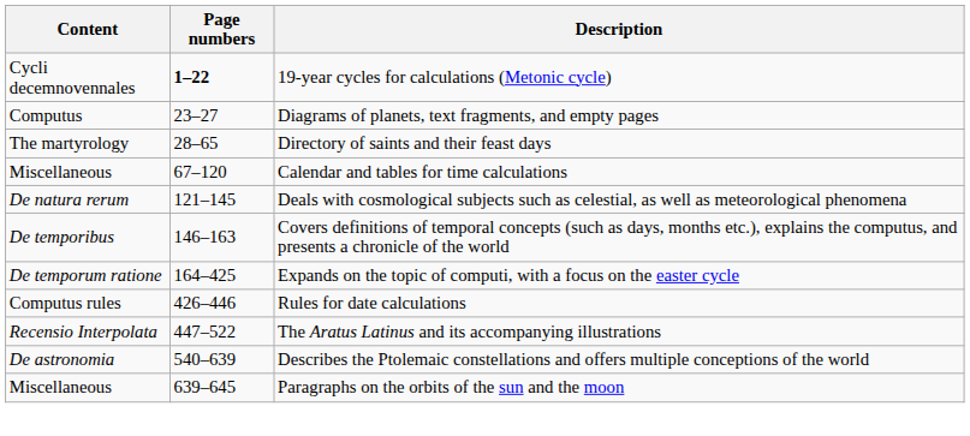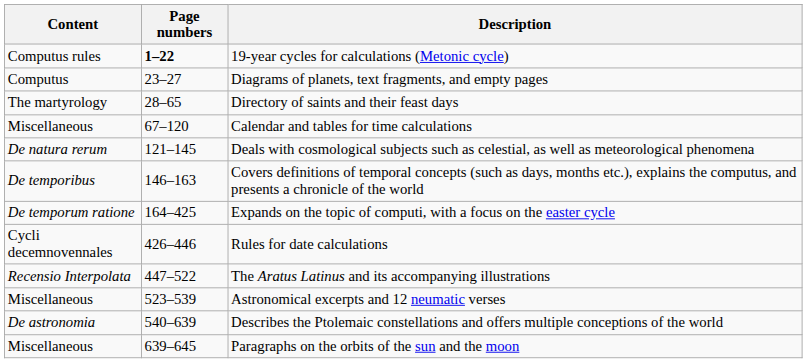19-year cycles for calculations (Metonic cycle) | Content: Cycli decemnovennales -> Computus rules
Rules for date calculations | Content: Computus rules -> Cycli decemnovennales
+ row: Miscellaneous | 523–539 | Astronomical excerpts and 12 neumatic verses
